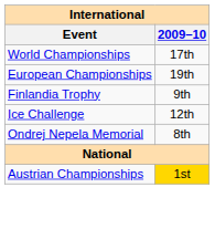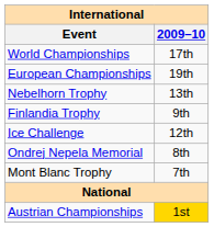+ row: Nebelhorn Trophy | 13th
+ row: Mont Blanc Trophy | 7th
